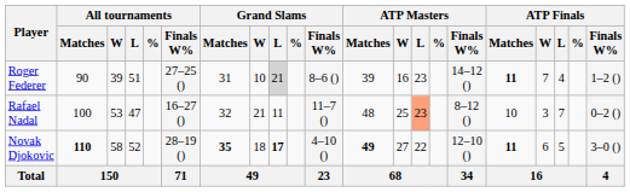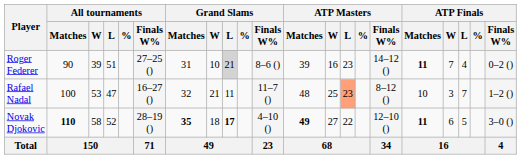Roger Federer | ATP Finals / Finals W%: 1–2 () -> 0–2 ()
Rafael Nadal | ATP Finals / Finals W%: 0–2 () -> 1–2 ()
